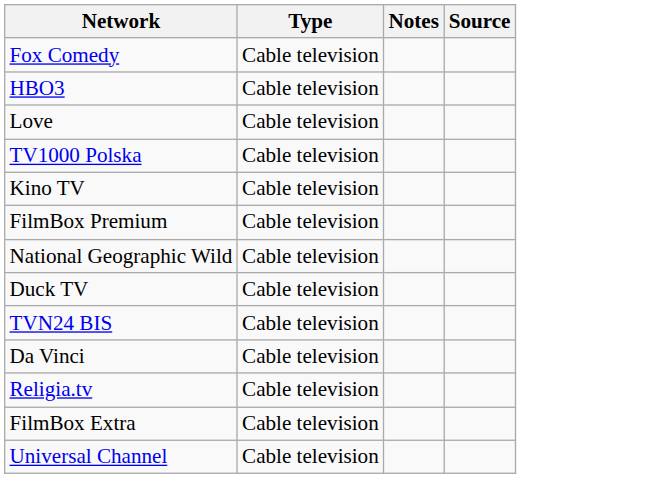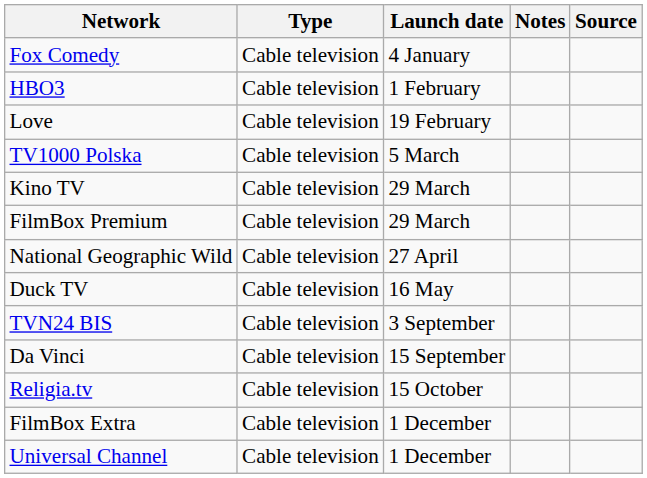+ column: Launch date | 4 January | 1 February | 19 February | 5 March | 29 March | 29 March | 27 April | 16 May | 3 September | 15 September | 15 October | 1 December | 1 December
